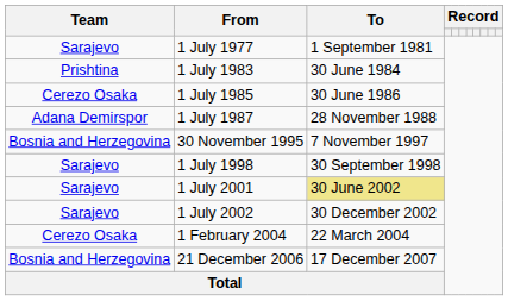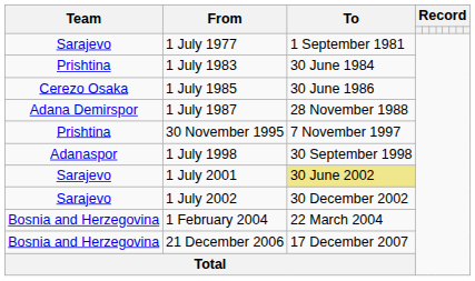30 November 1995 | Team: Bosnia and Herzegovina -> Prishtina
1 July 1998 | Team: Sarajevo -> Adanaspor
1 February 2004 | Team: Cerezo Osaka -> Bosnia and Herzegovina
